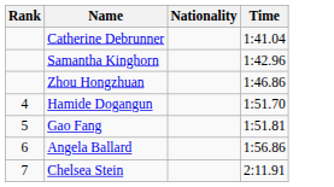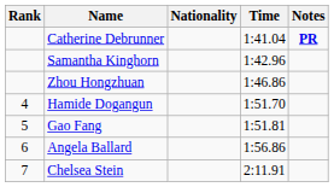+ column: Notes | PR
